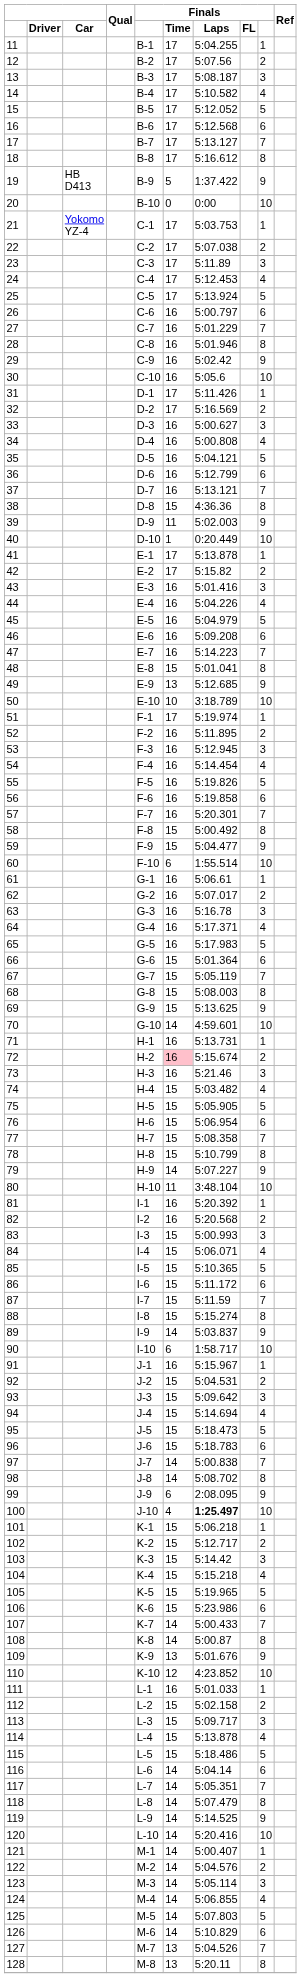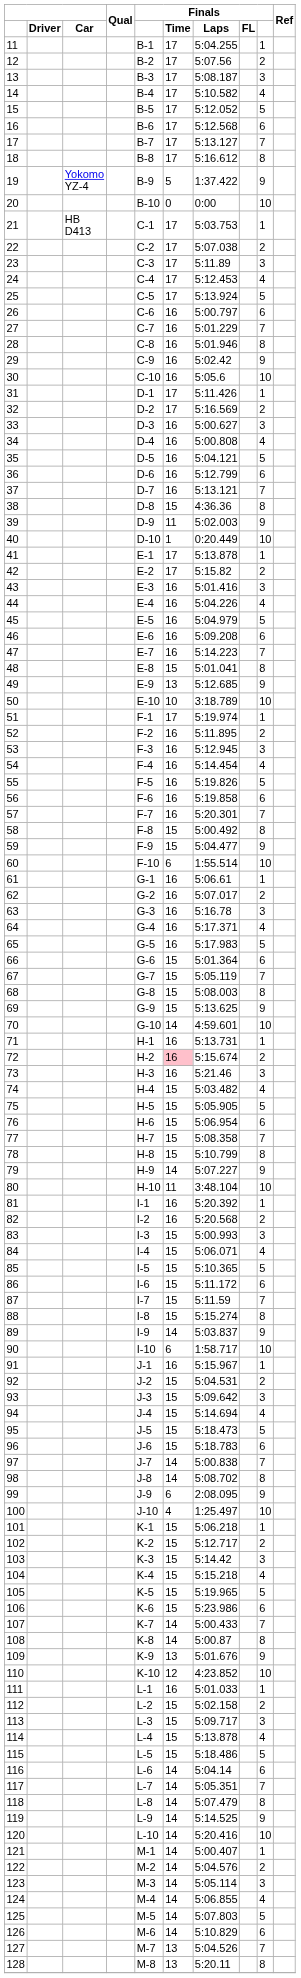19 | Car: HB D413 -> Yokomo YZ-4
21 | Car: Yokomo YZ-4 -> HB D413
100 | Finals / Laps: bold -> normal
